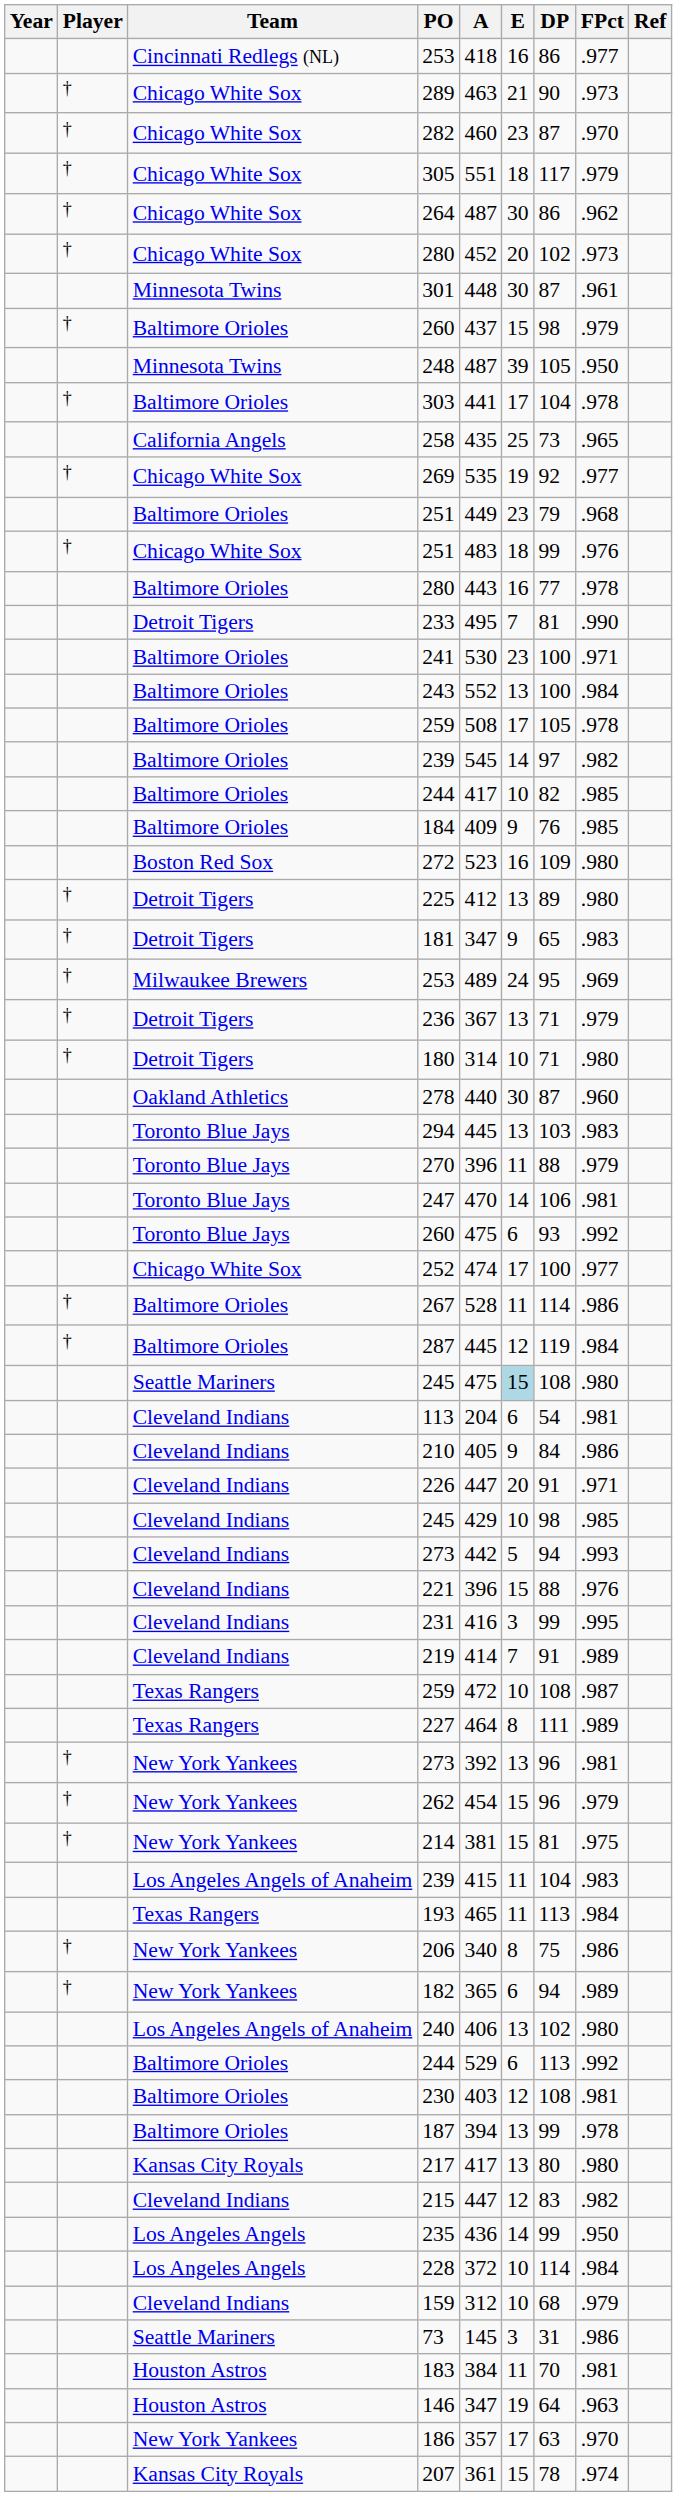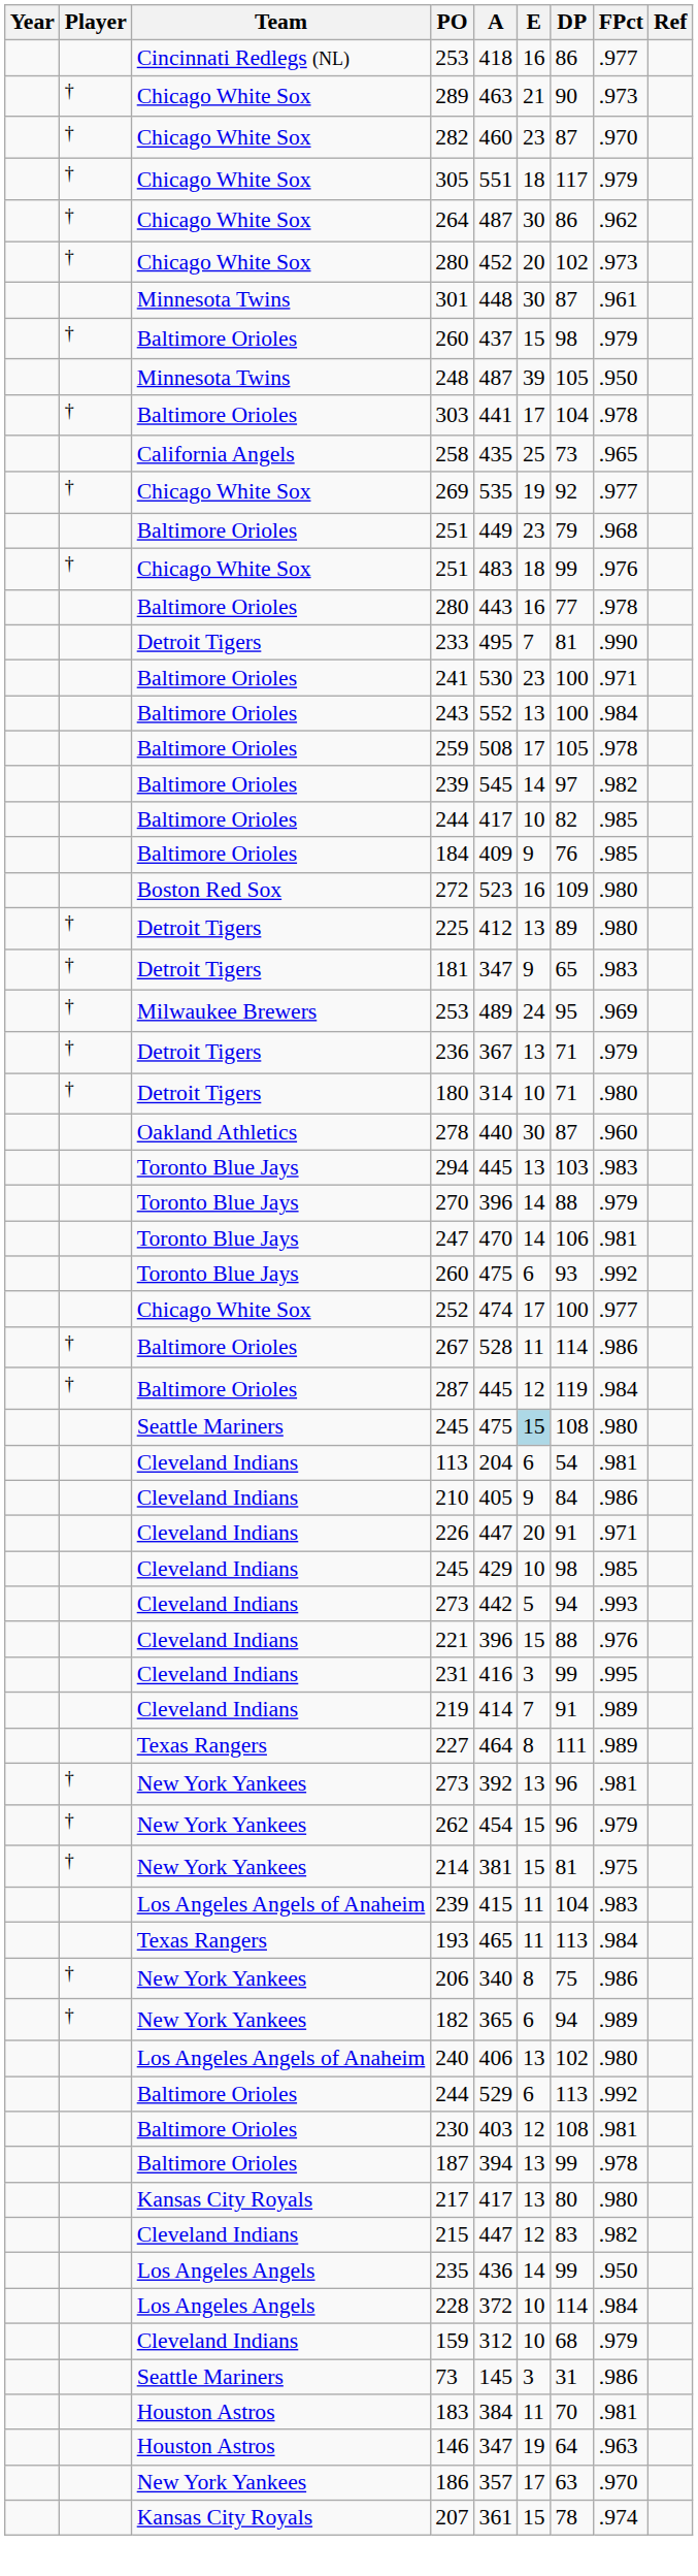270 | E: 11 -> 14
- row: Texas Rangers | 259 | 472 | 10 | 108 | .987
